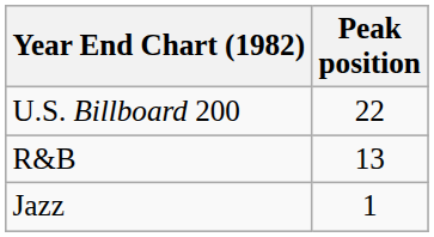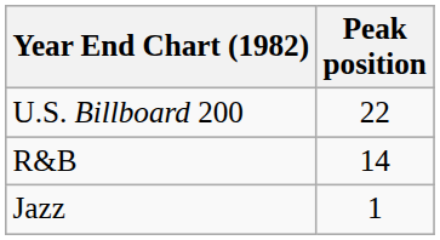R&B | Peak position: 13 -> 14
